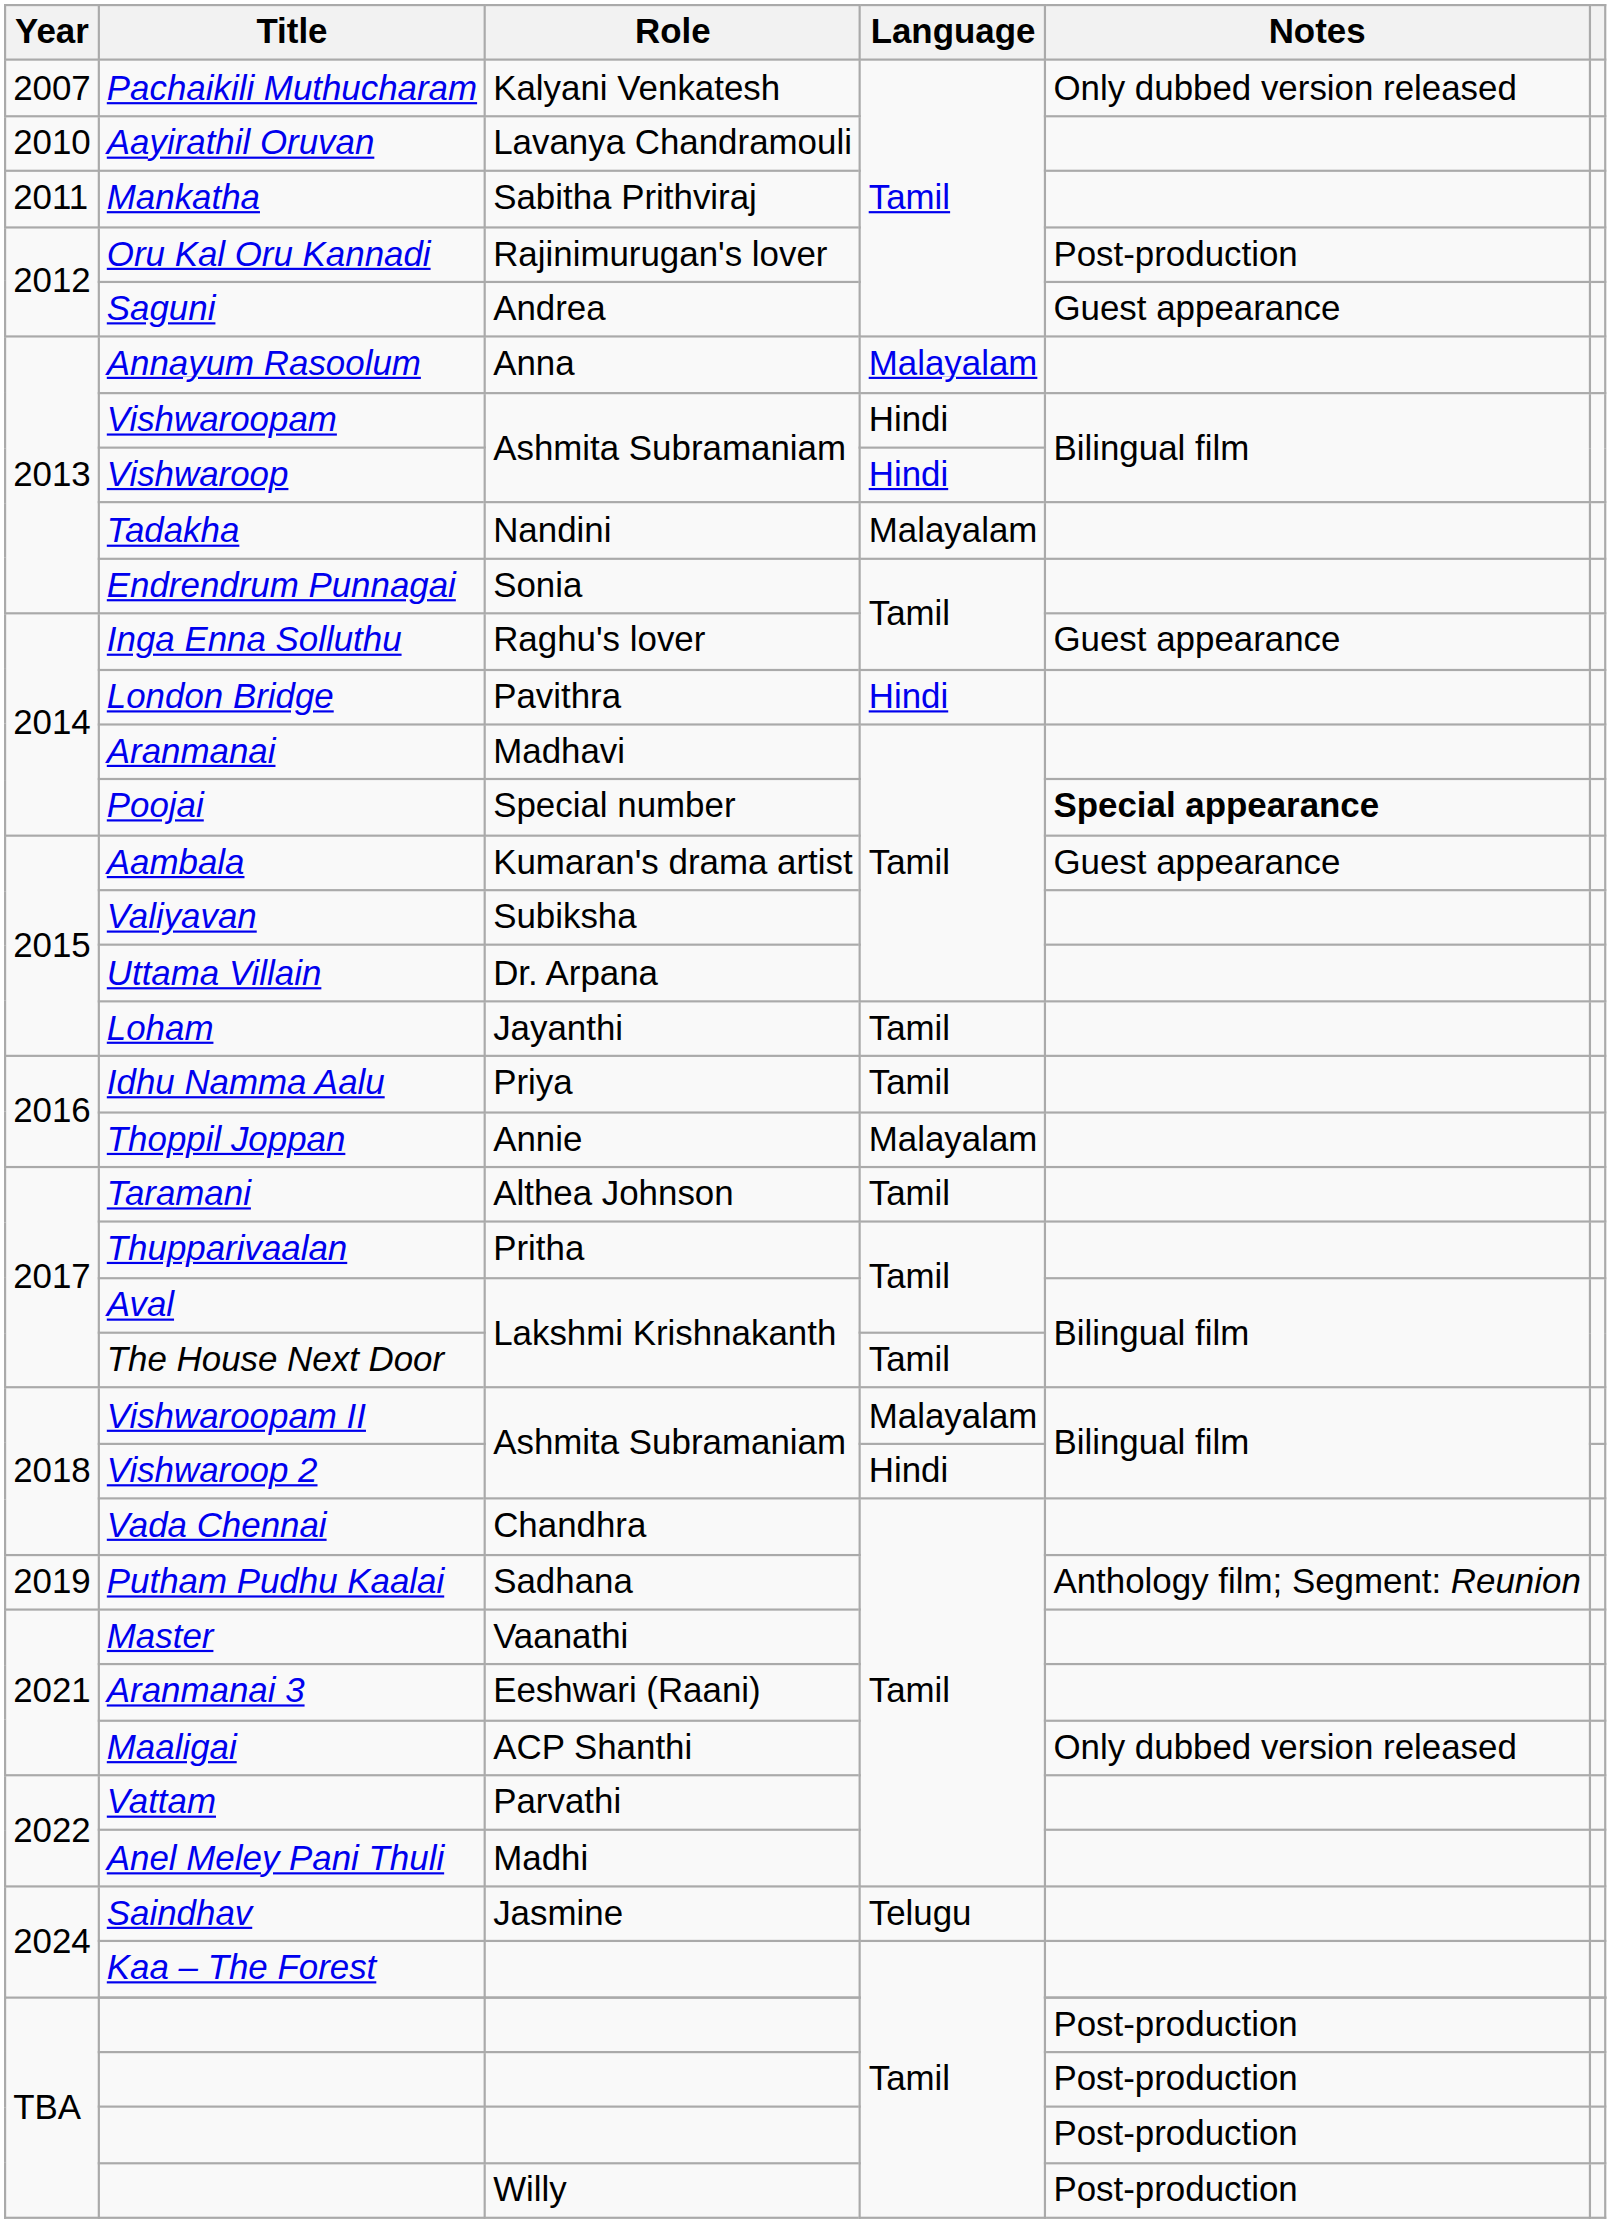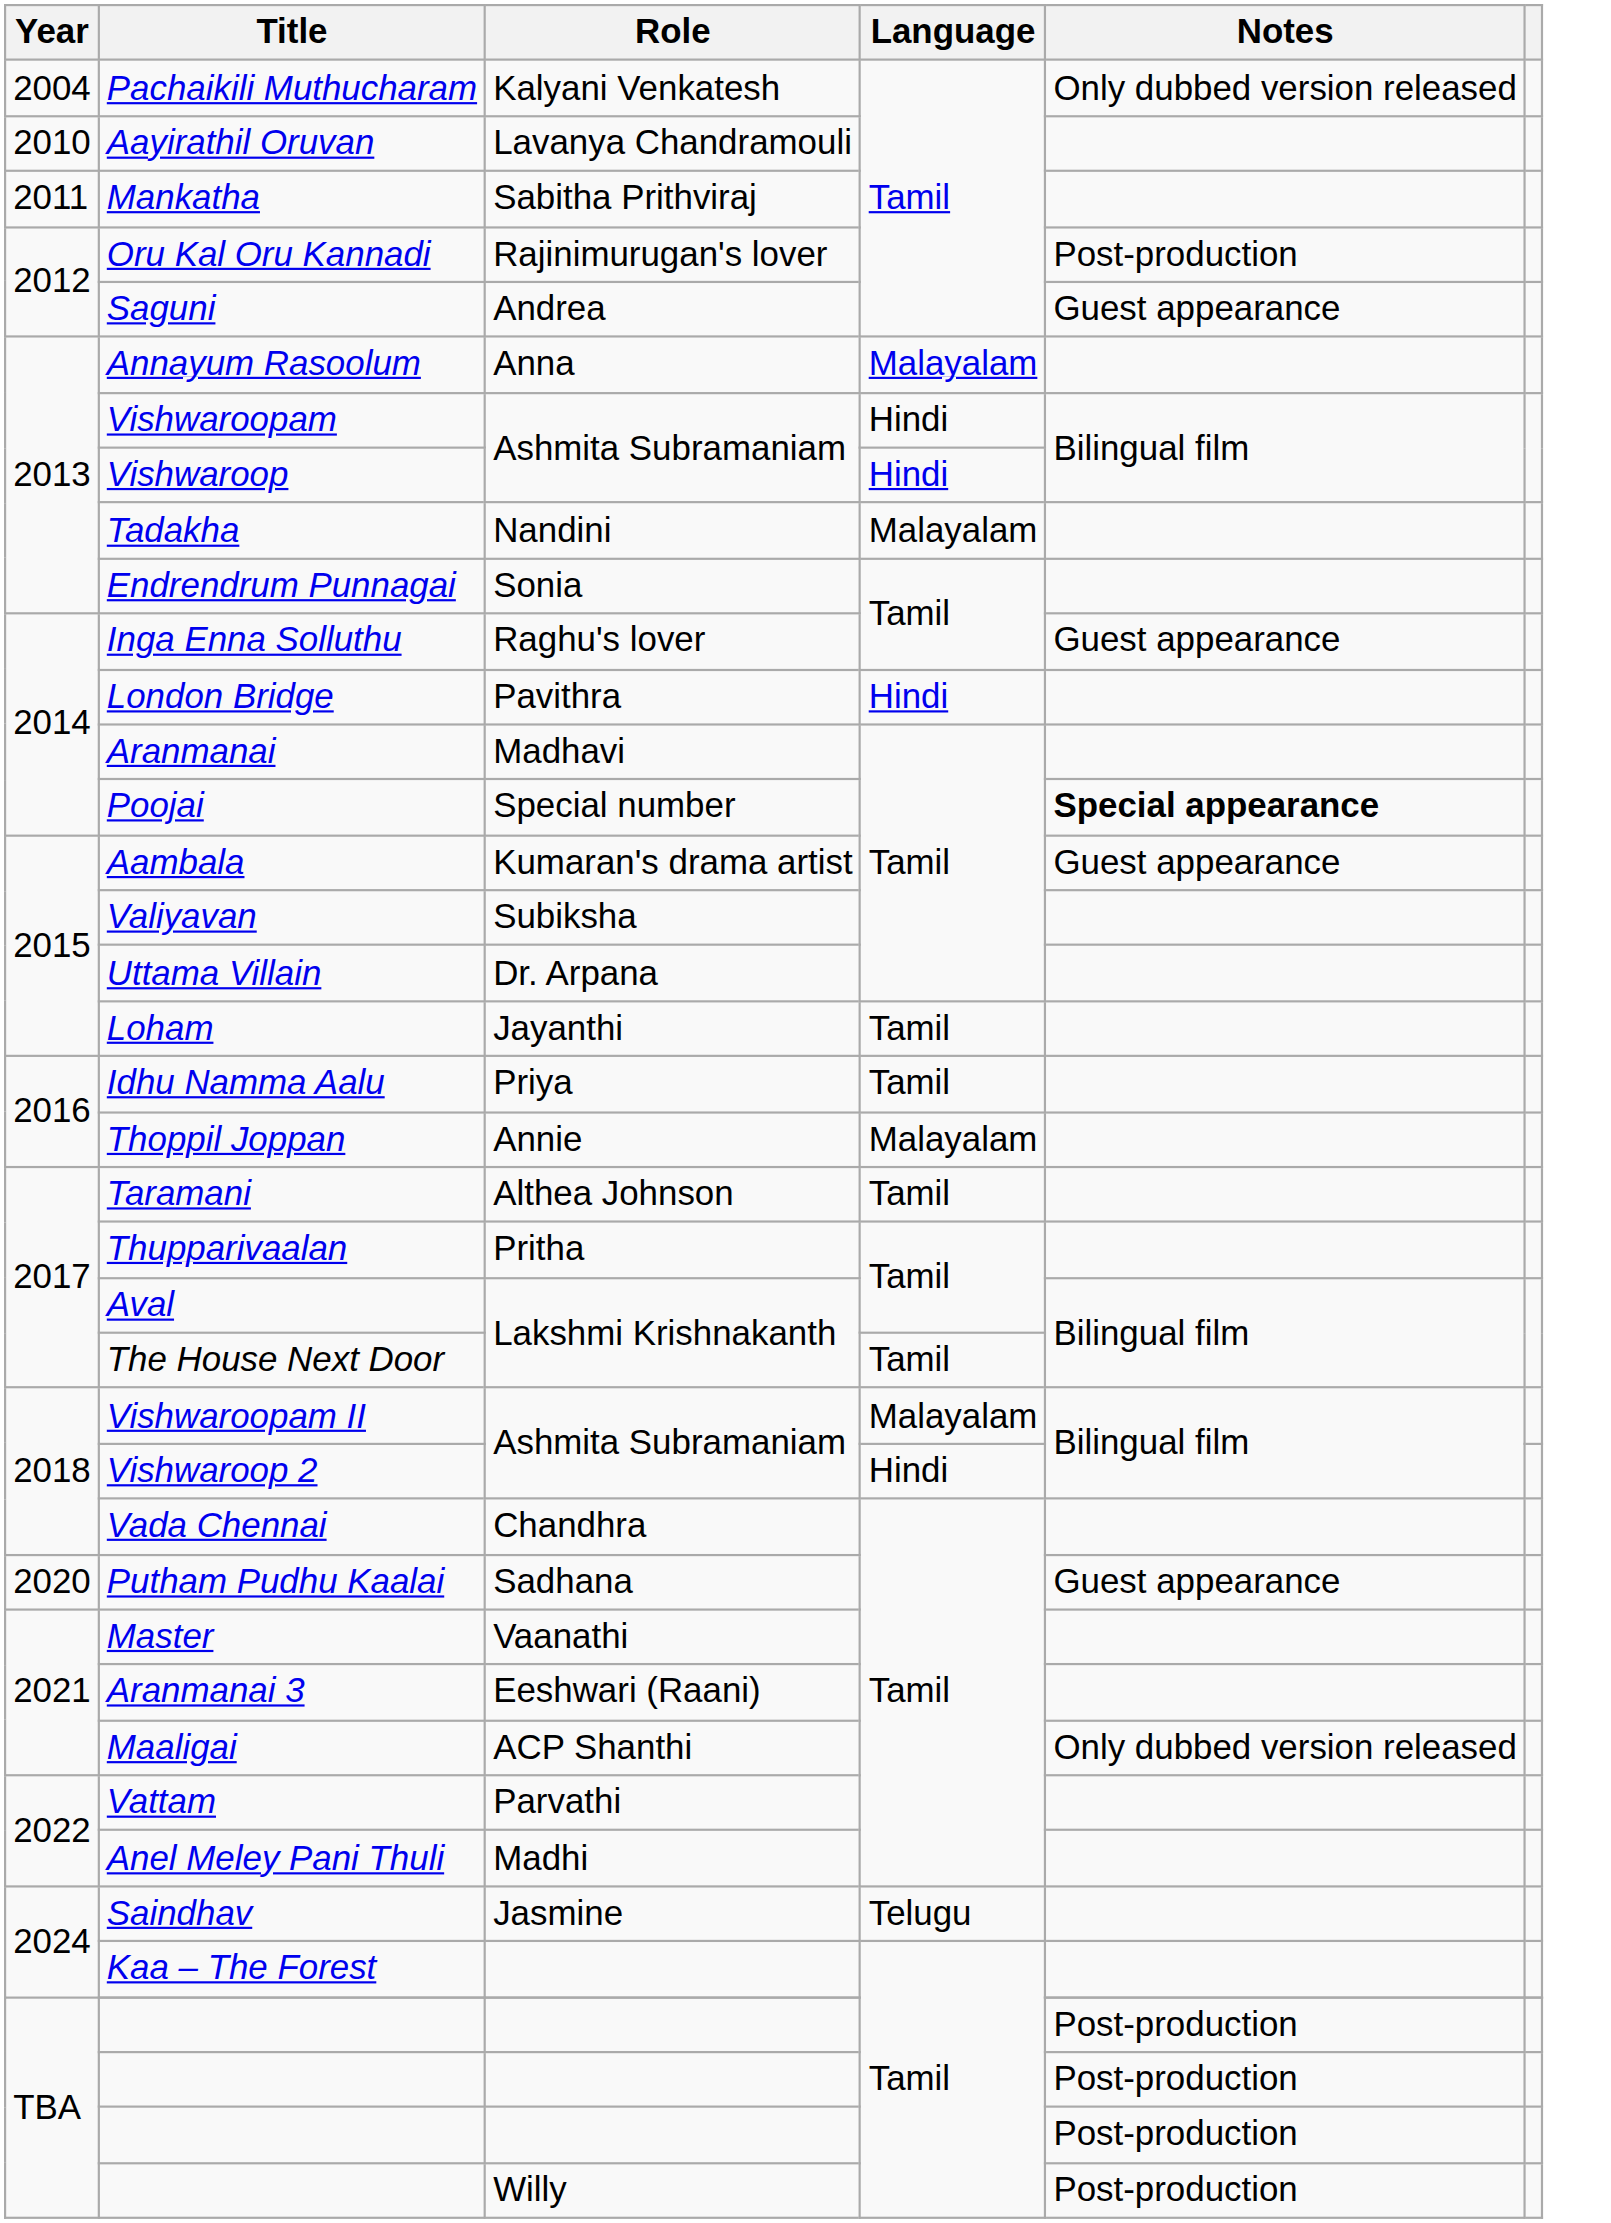Pachaikili Muthucharam | Year: 2007 -> 2004
Putham Pudhu Kaalai | Year: 2019 -> 2020
Putham Pudhu Kaalai | Notes: Anthology film; Segment: Reunion -> Guest appearance
